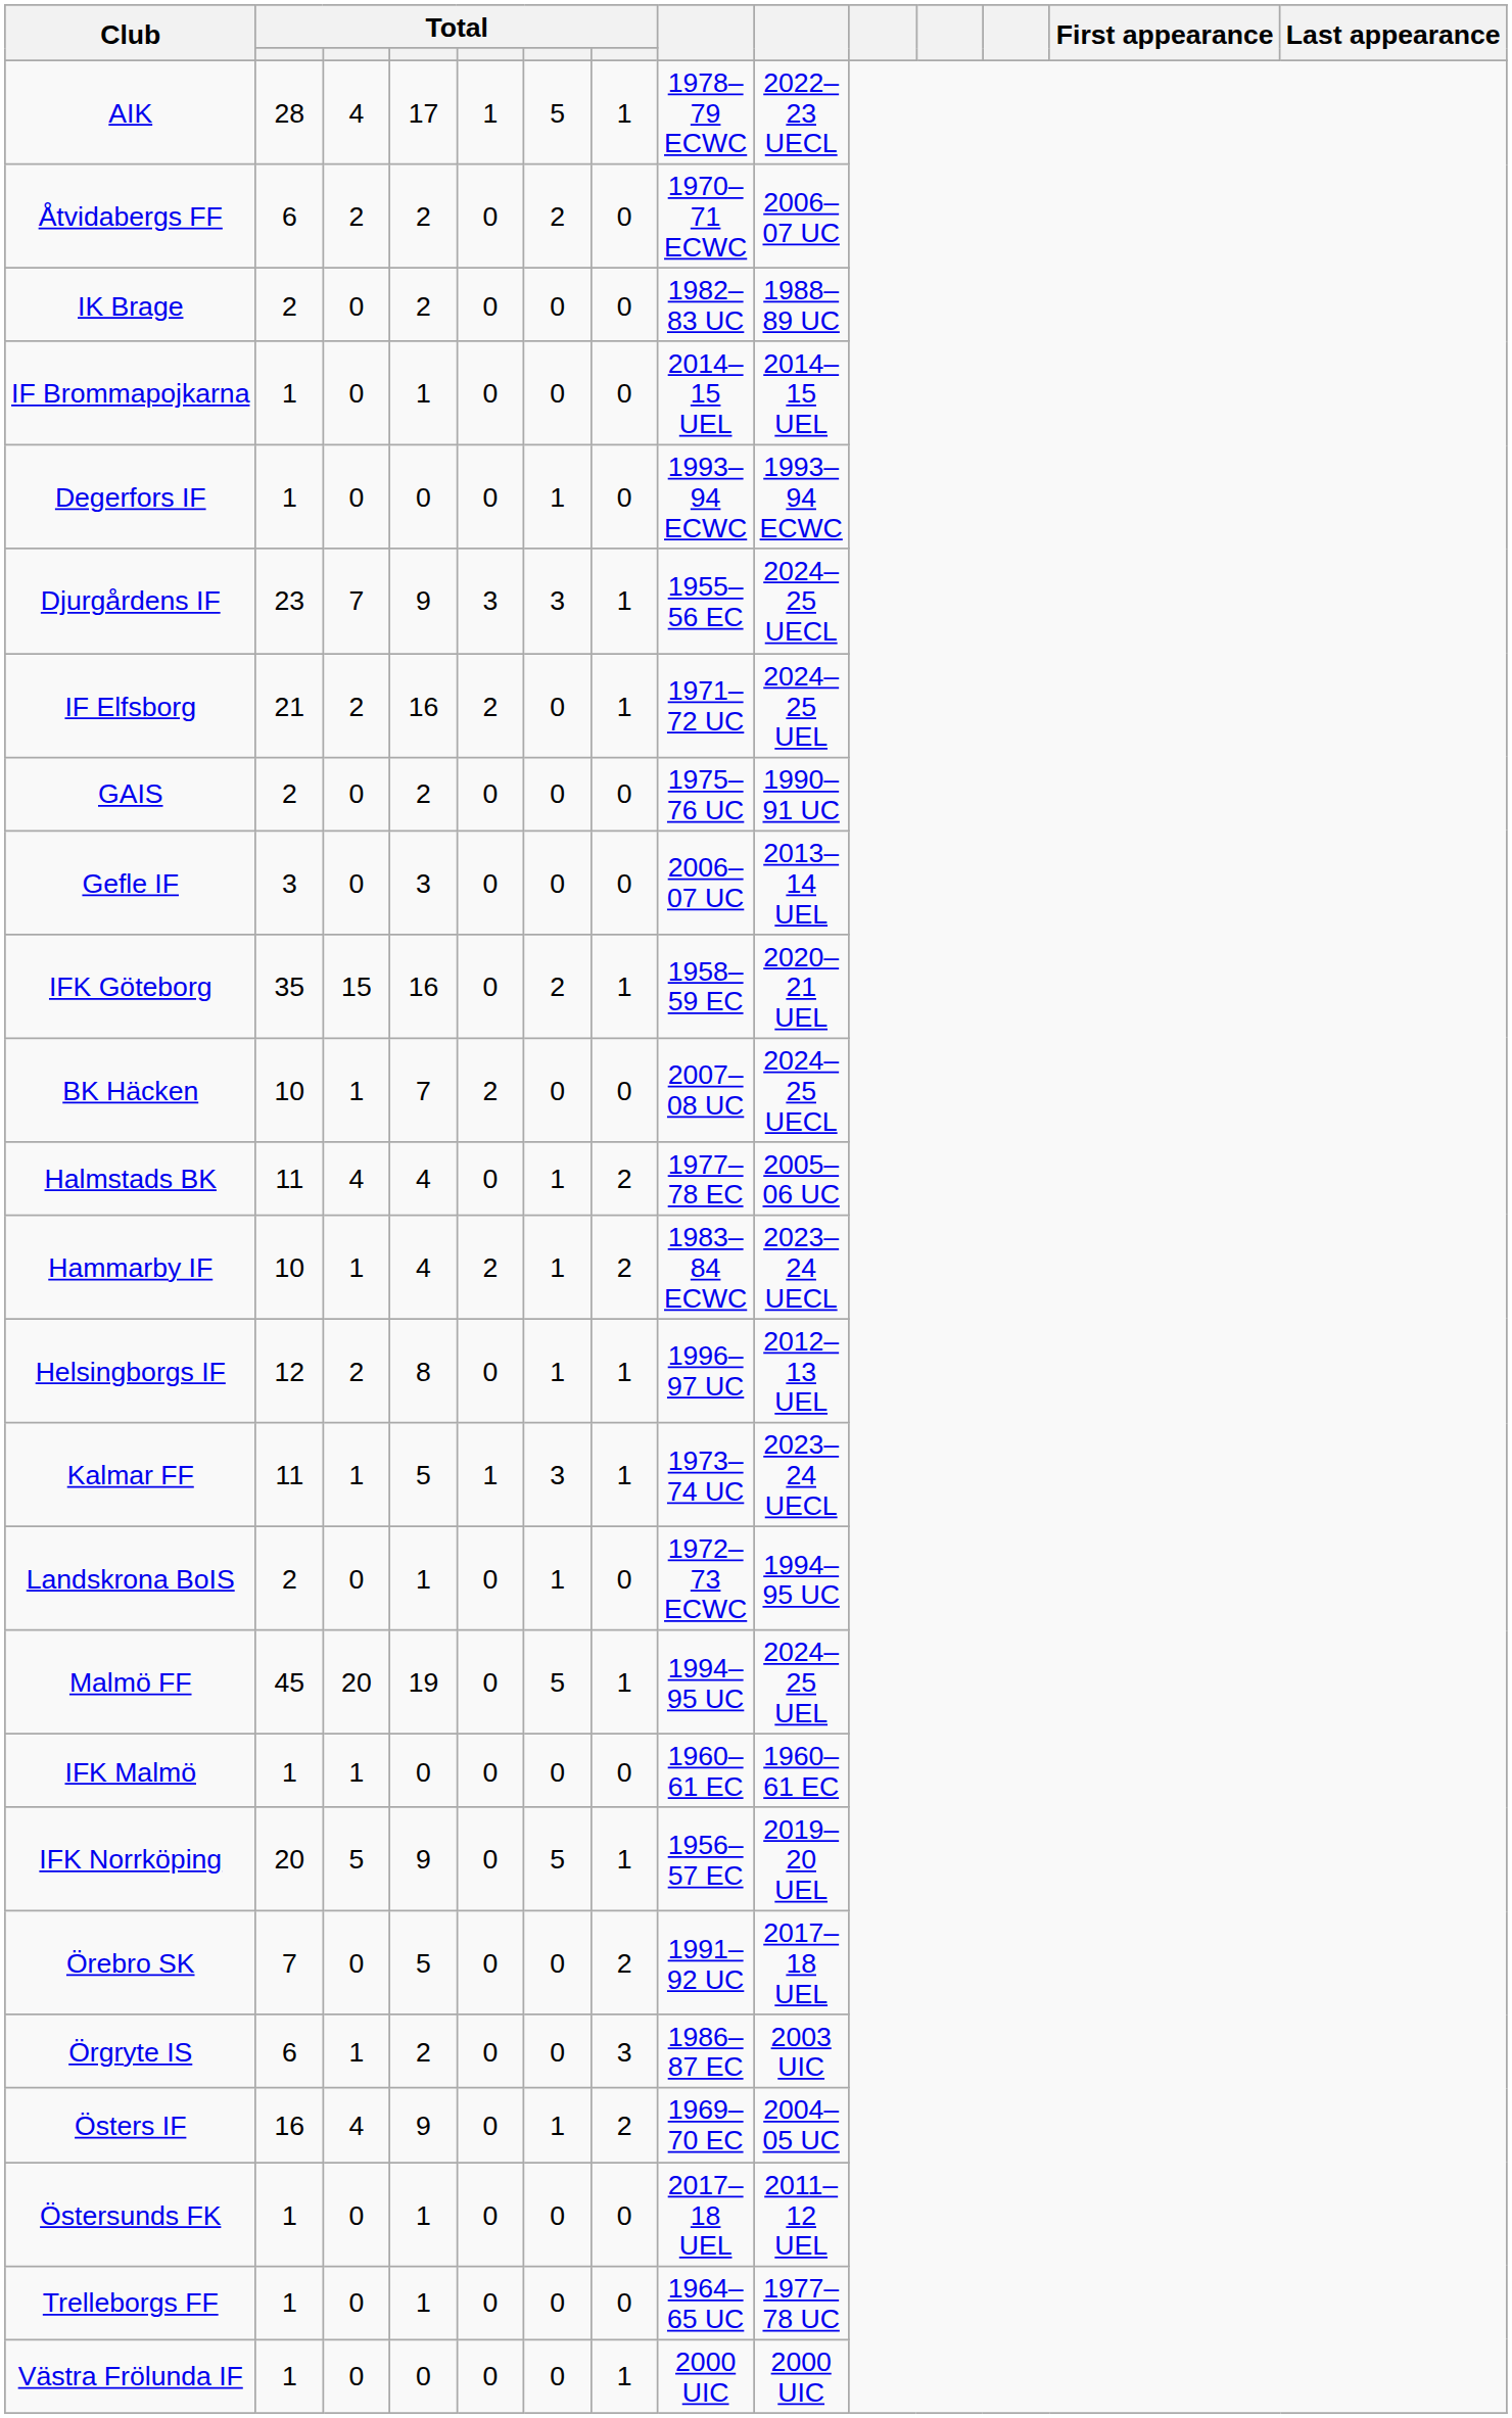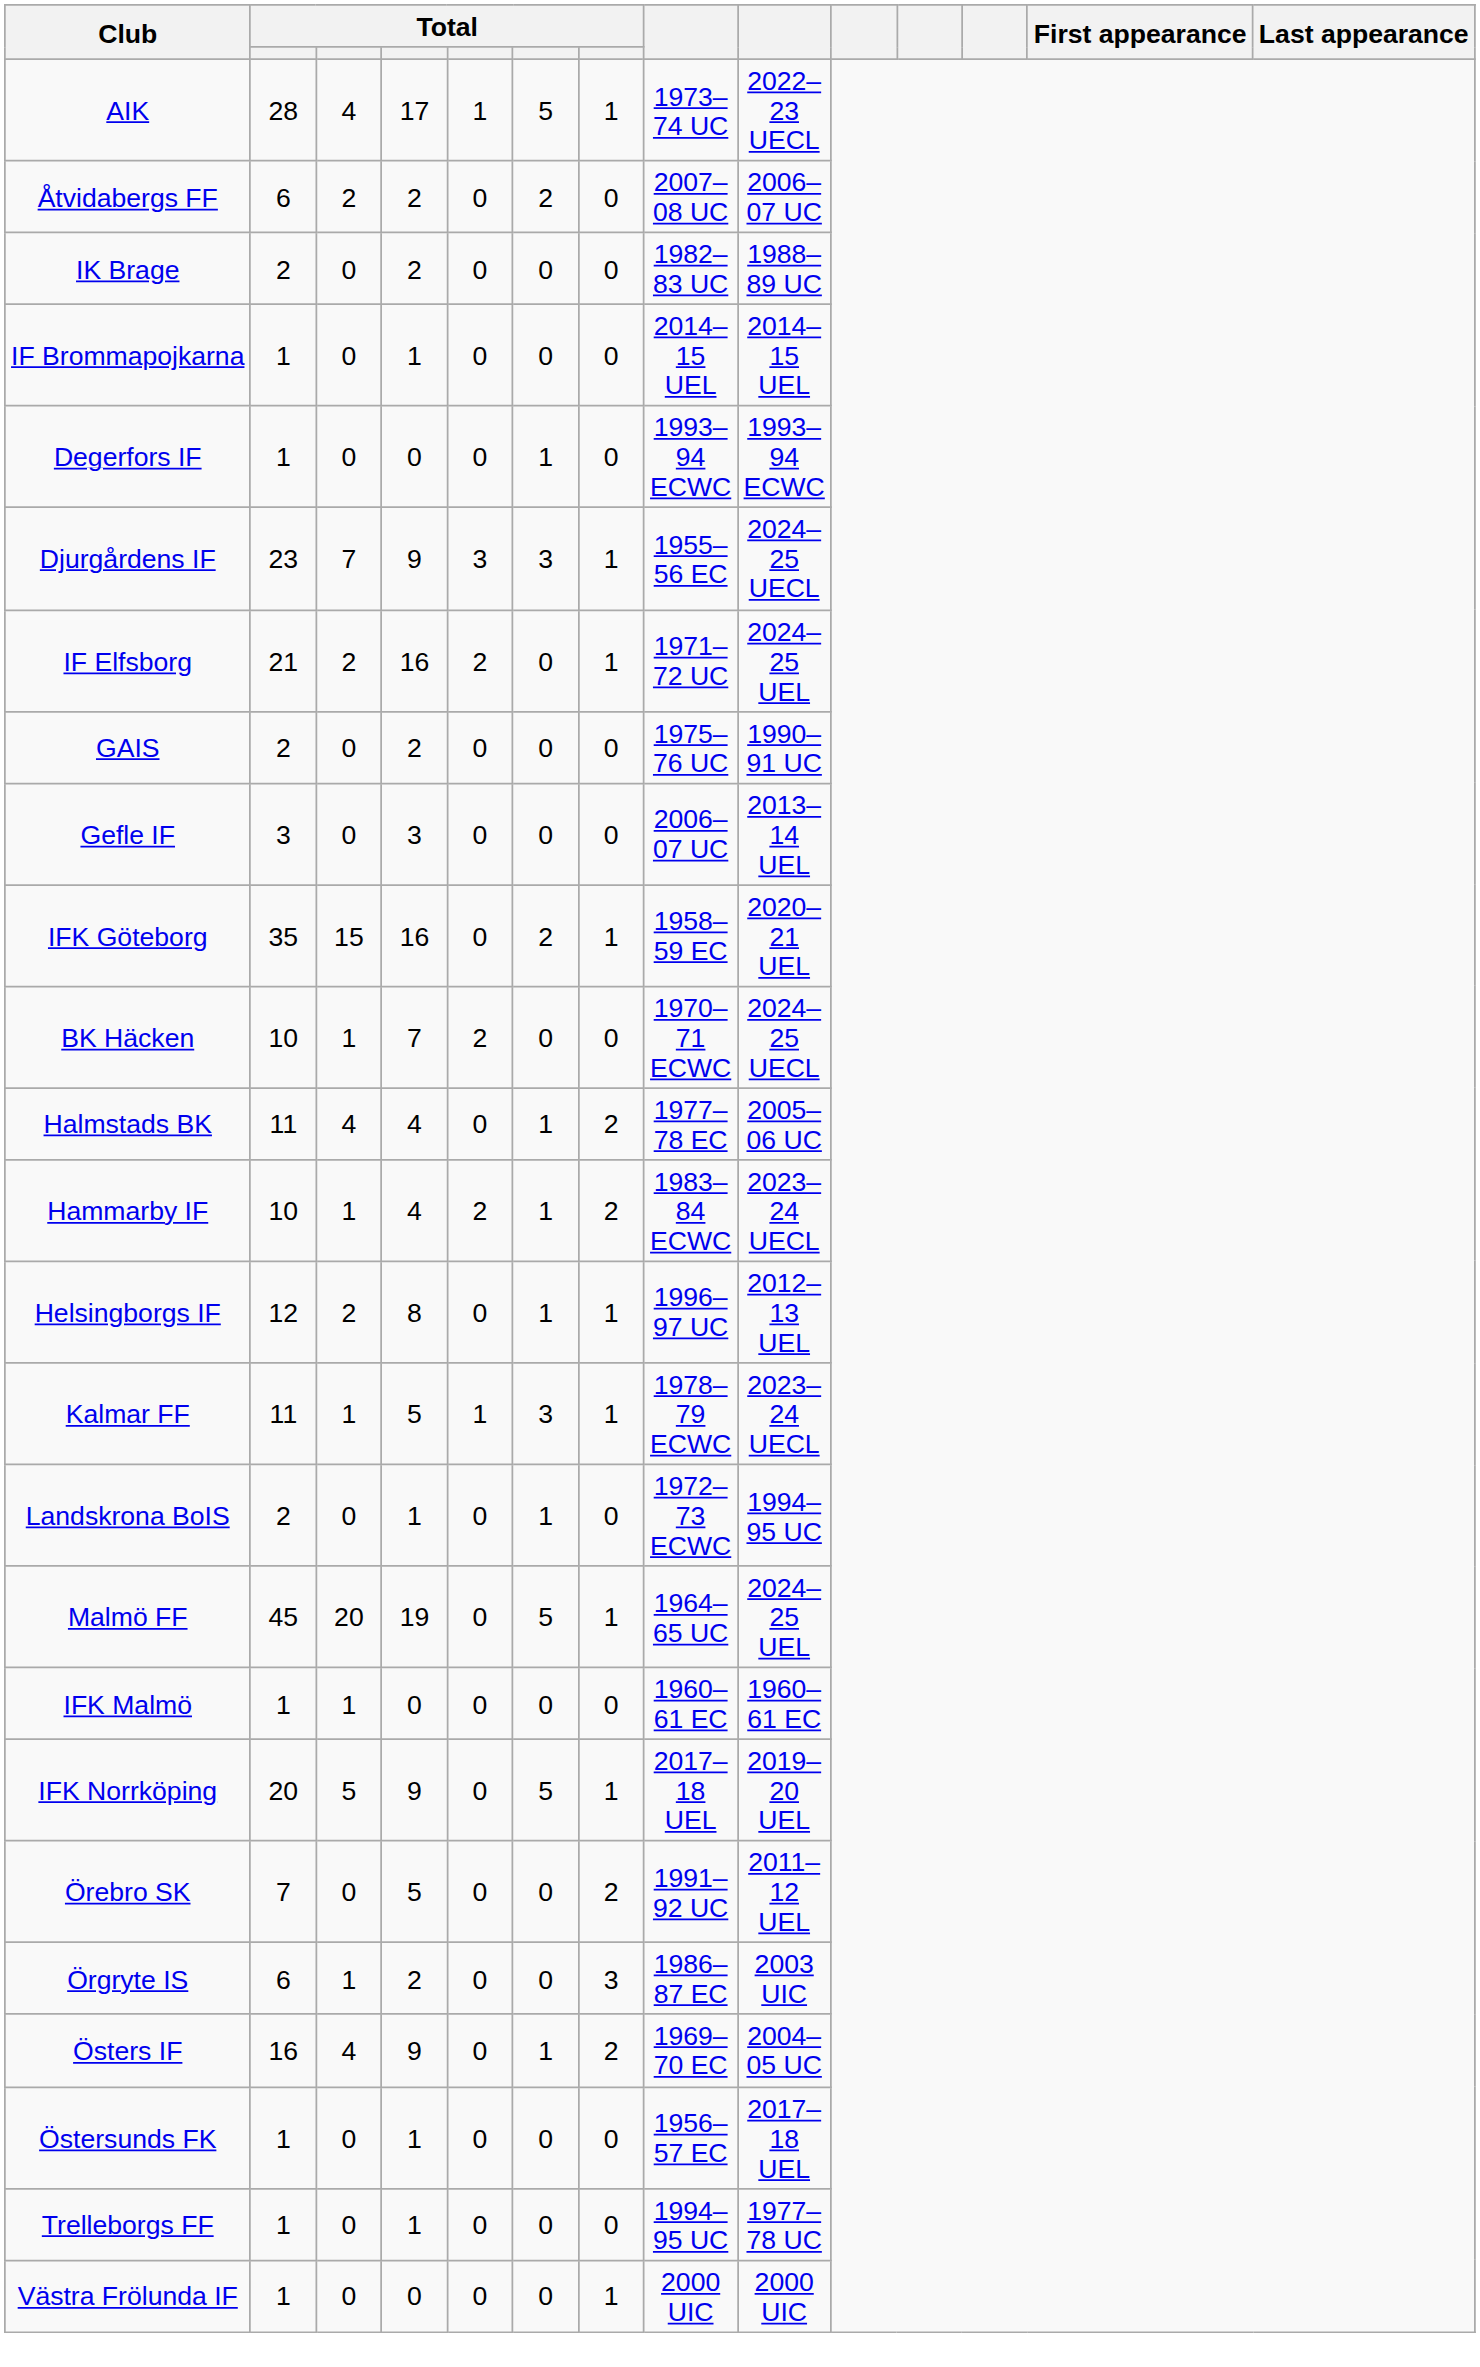AIK | column 8: 1978–79 ECWC -> 1973–74 UC
Åtvidabergs FF | column 8: 1970–71 ECWC -> 2007–08 UC
BK Häcken | column 8: 2007–08 UC -> 1970–71 ECWC
Kalmar FF | column 8: 1973–74 UC -> 1978–79 ECWC
Malmö FF | column 8: 1994–95 UC -> 1964–65 UC
IFK Norrköping | column 8: 1956–57 EC -> 2017–18 UEL
Örebro SK | column 9: 2017–18 UEL -> 2011–12 UEL
Östersunds FK | column 8: 2017–18 UEL -> 1956–57 EC
Östersunds FK | column 9: 2011–12 UEL -> 2017–18 UEL
Trelleborgs FF | column 8: 1964–65 UC -> 1994–95 UC
